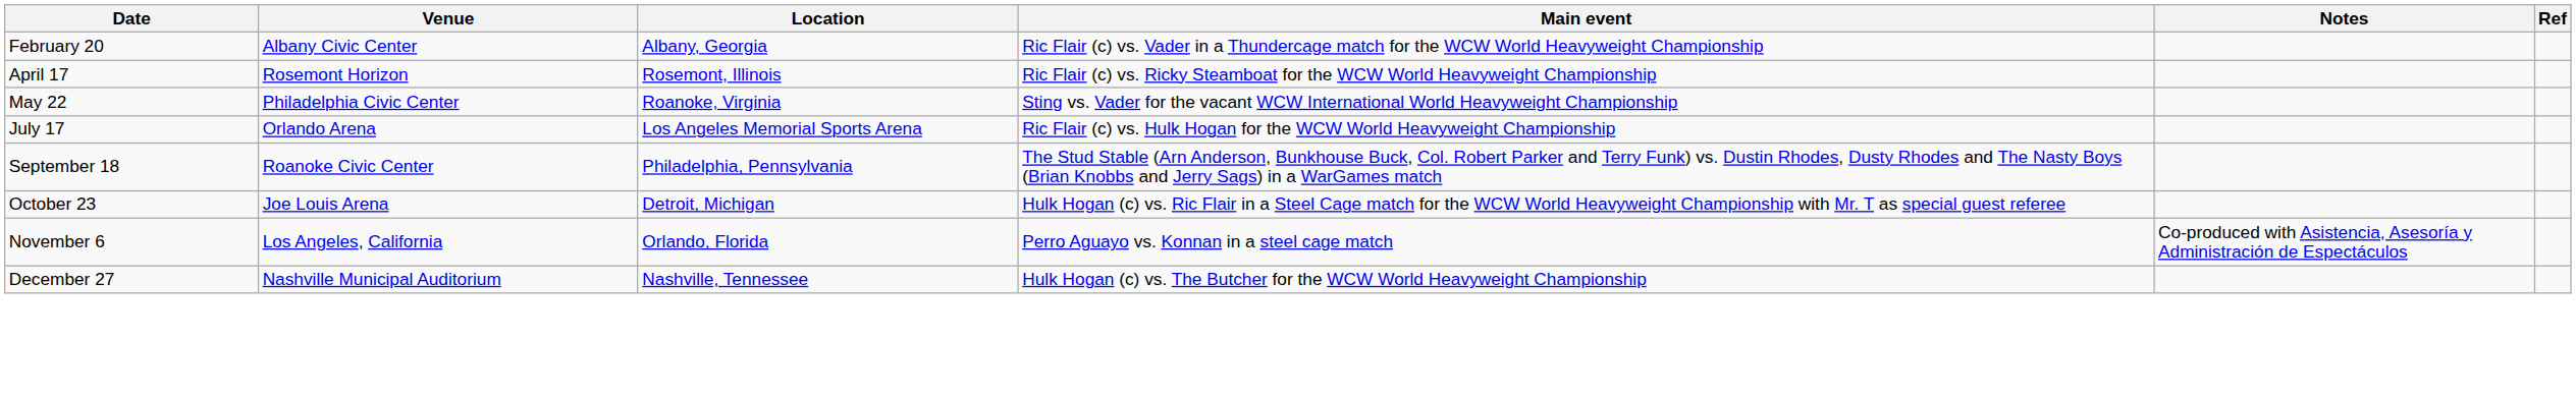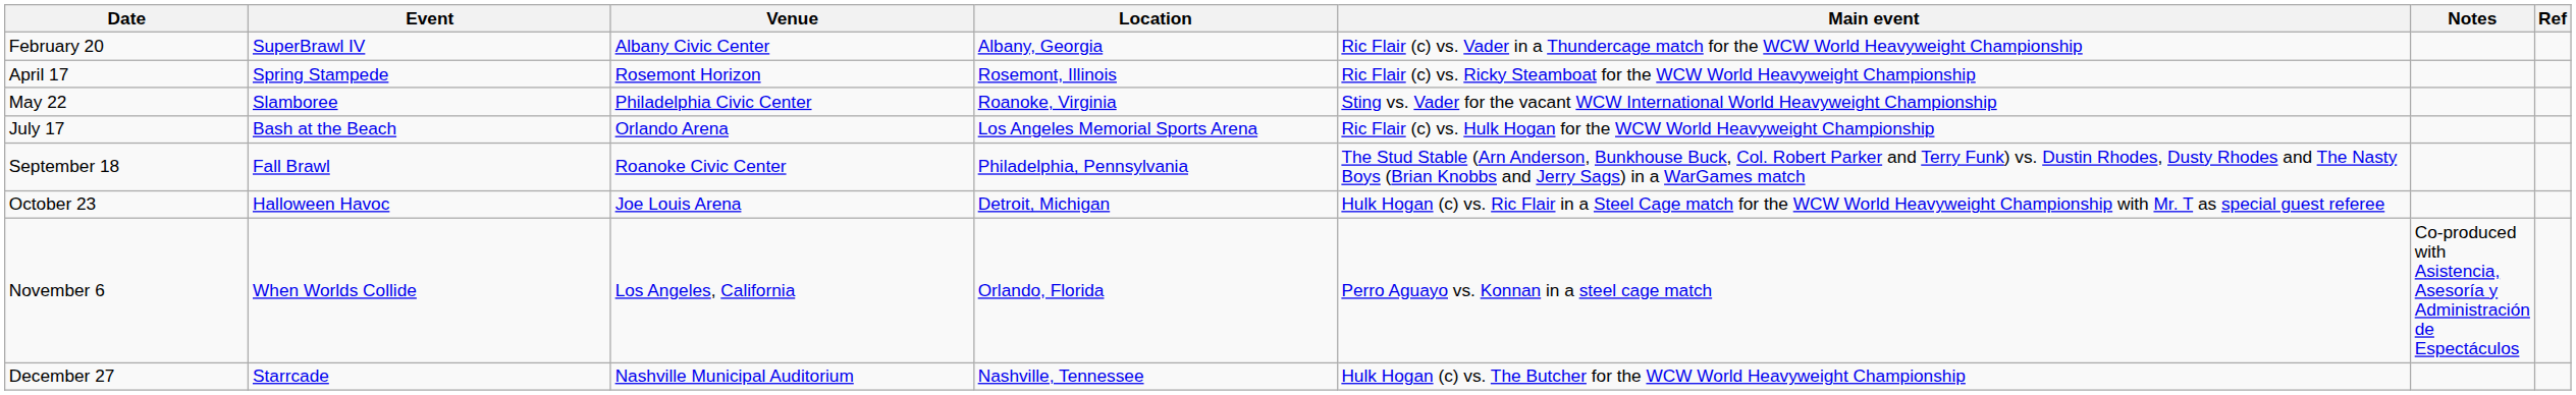+ column: Event | SuperBrawl IV | Spring Stampede | Slamboree | Bash at the Beach | Fall Brawl | Halloween Havoc | When Worlds Collide | Starrcade
